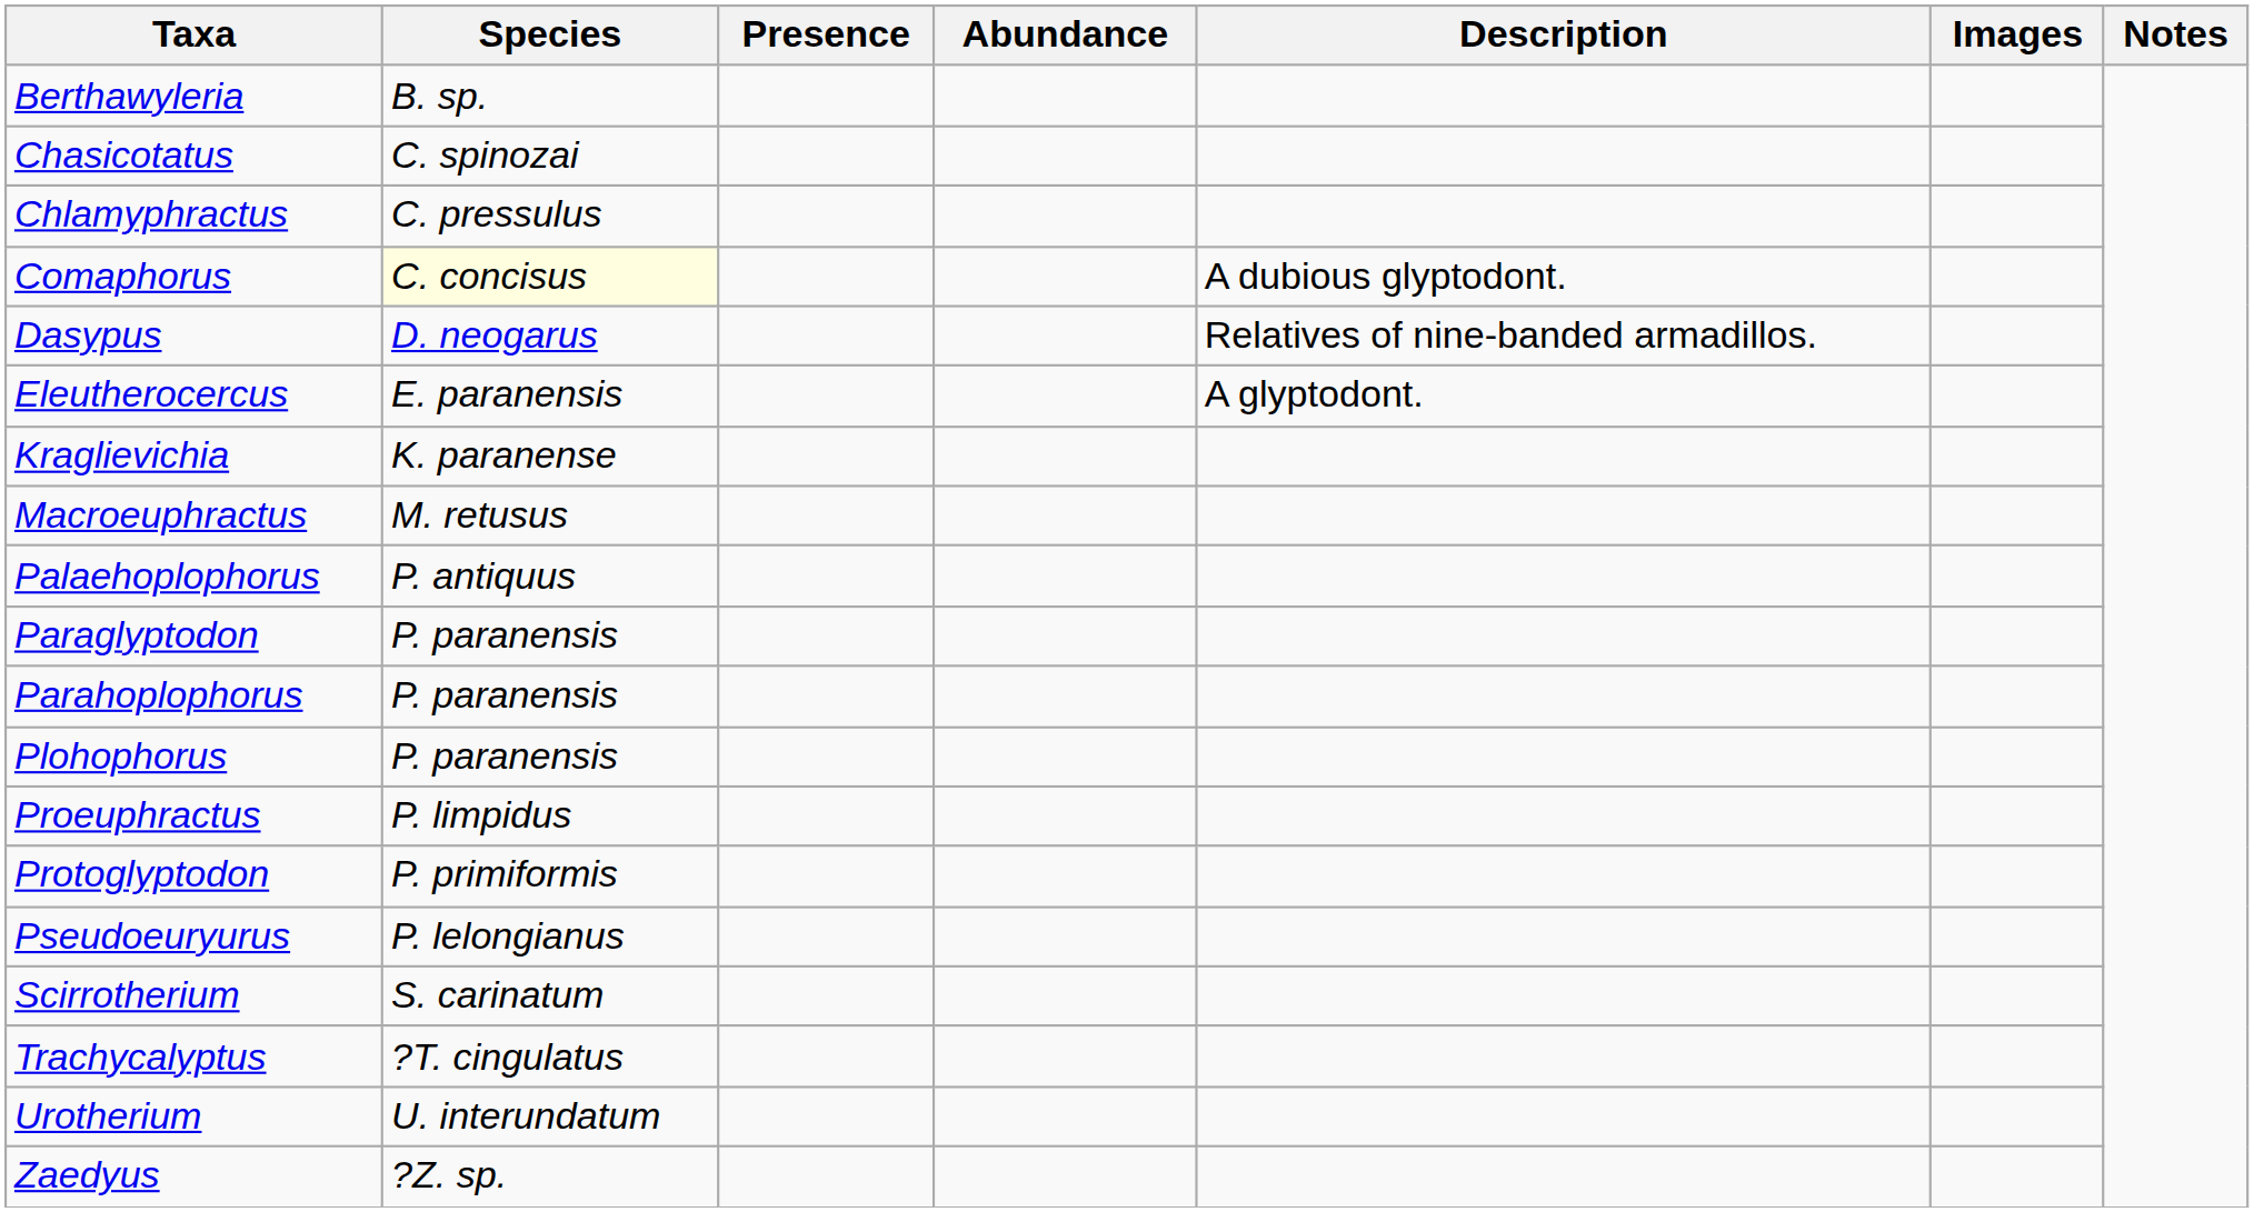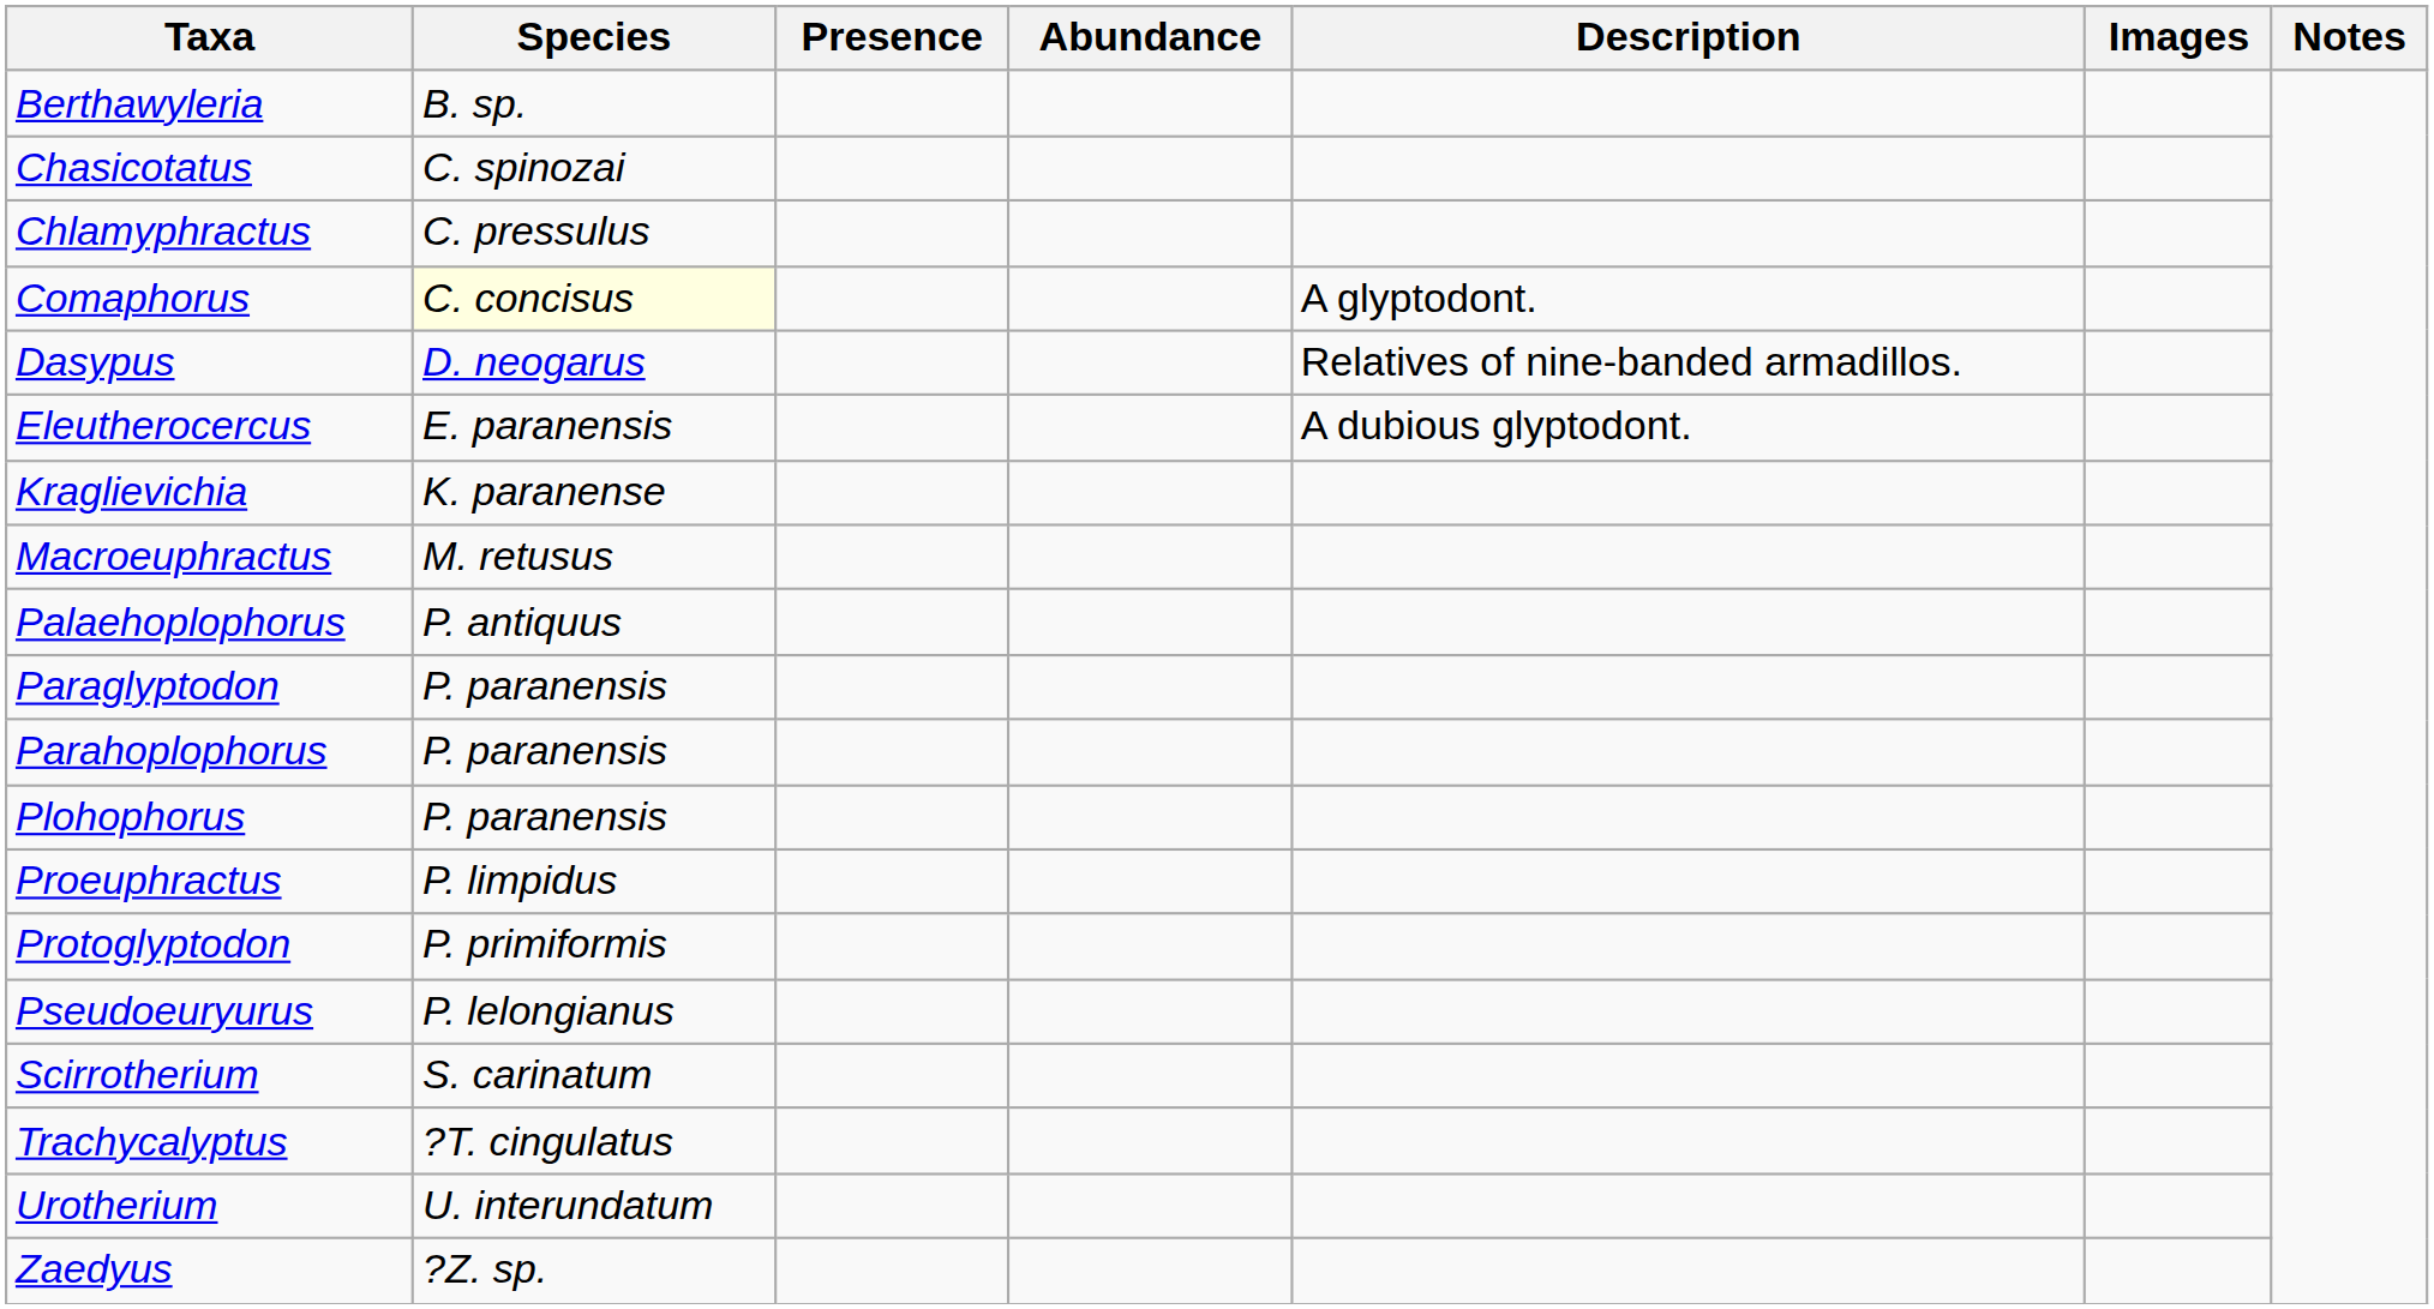Comaphorus | Description: A dubious glyptodont. -> A glyptodont.
Eleutherocercus | Description: A glyptodont. -> A dubious glyptodont.
